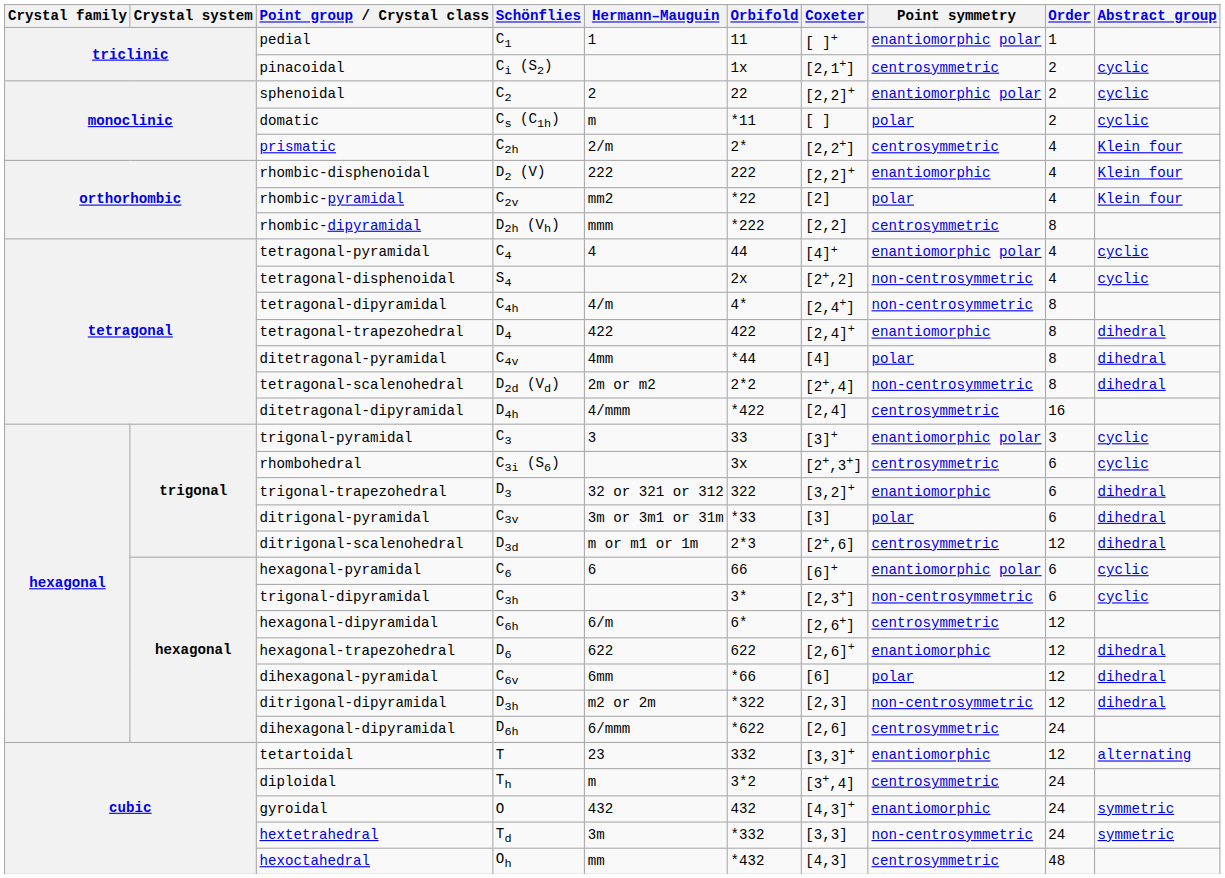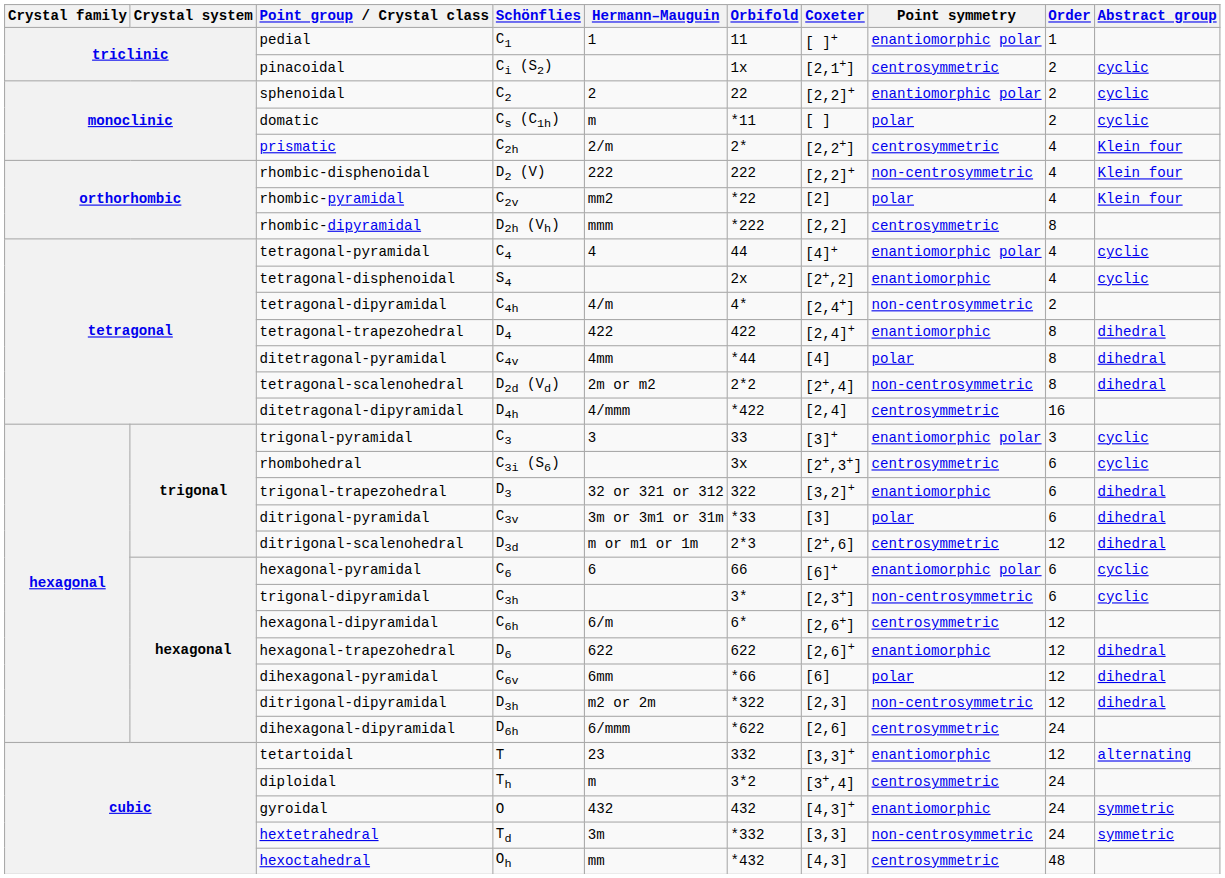rhombic-disphenoidal | Point symmetry: enantiomorphic -> non-centrosymmetric
tetragonal-disphenoidal | Point symmetry: non-centrosymmetric -> enantiomorphic
tetragonal-dipyramidal | Order: 8 -> 2
